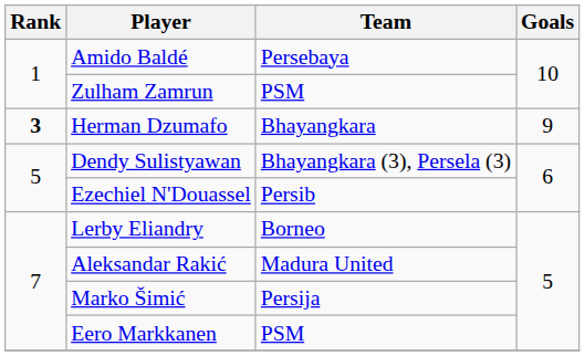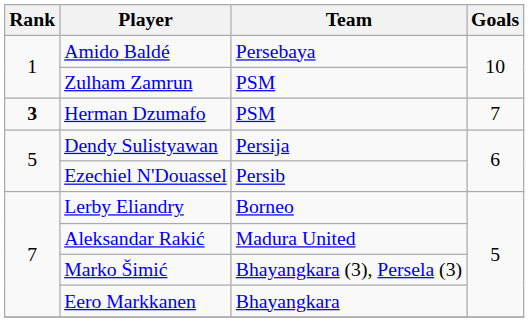Herman Dzumafo | Team: Bhayangkara -> PSM
Herman Dzumafo | Goals: 9 -> 7
Dendy Sulistyawan | Team: Bhayangkara (3), Persela (3) -> Persija
Marko Šimić | Team: Persija -> Bhayangkara (3), Persela (3)
Eero Markkanen | Team: PSM -> Bhayangkara
